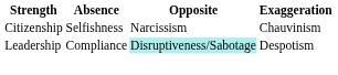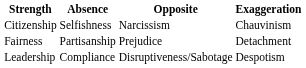+ row: Fairness | Partisanship | Prejudice | Detachment
Leadership | Opposite: paleturquoise background -> no background
